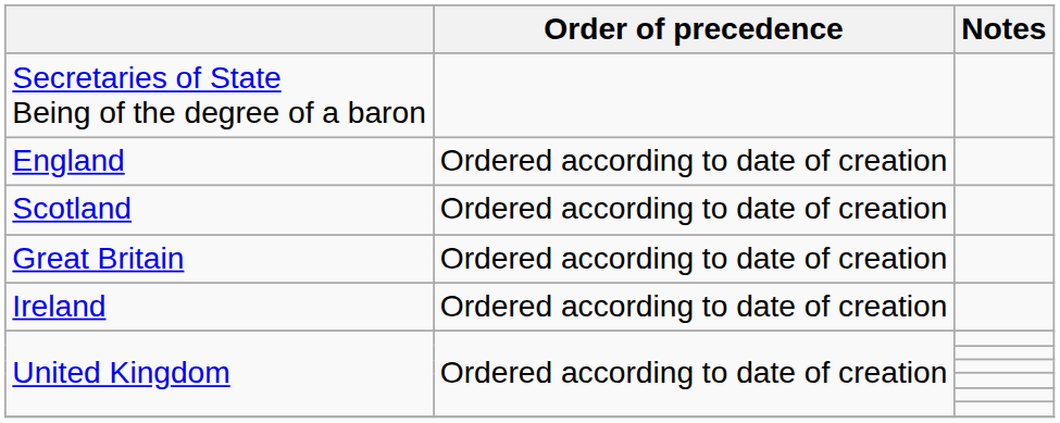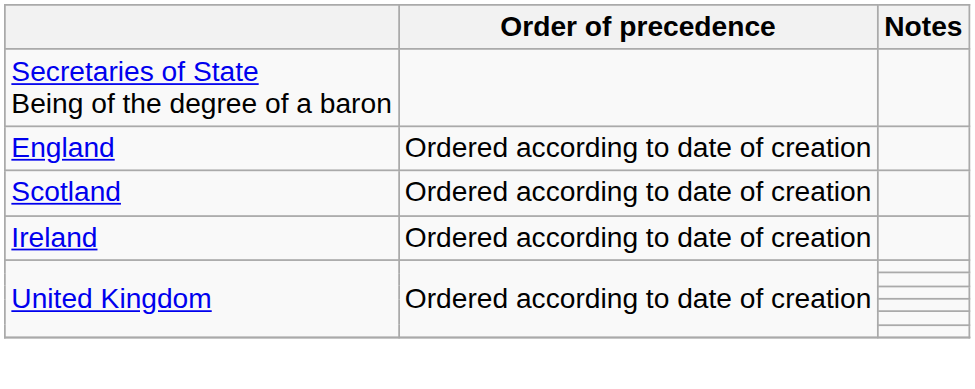- row: Great Britain | Ordered according to date of creation
